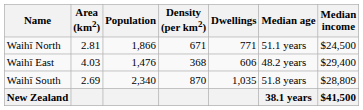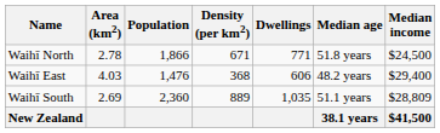Waihī North | Area (km2): 2.81 -> 2.78
Waihī North | Median age: 51.1 years -> 51.8 years
Waihī South | Population: 2,340 -> 2,360
Waihī South | Density (per km2): 870 -> 889
Waihī South | Median age: 51.8 years -> 51.1 years
